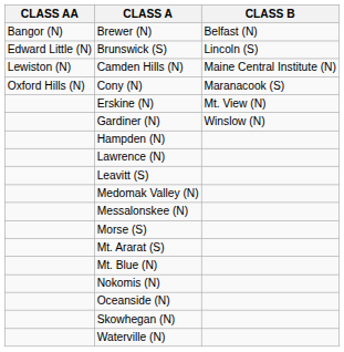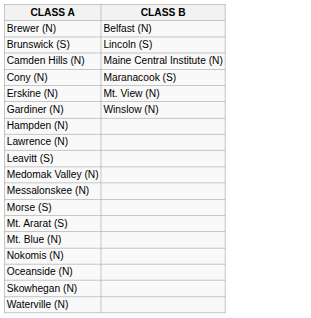- column: CLASS AA | Bangor (N) | Edward Little (N) | Lewiston (N) | Oxford Hills (N)
